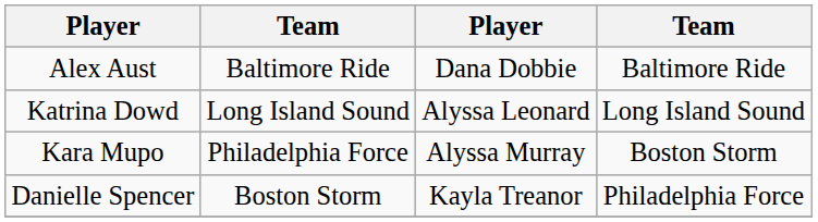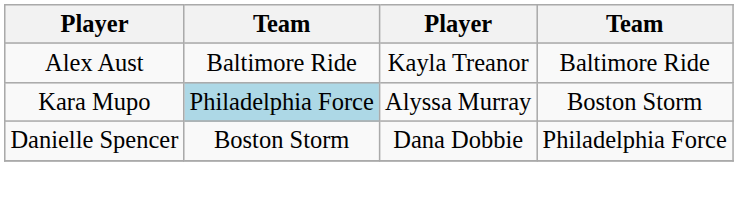Alex Aust | column 3: Dana Dobbie -> Kayla Treanor
- row: Katrina Dowd | Long Island Sound | Alyssa Leonard | Long Island Sound
Kara Mupo | column 2: no background -> lightblue background
Danielle Spencer | column 3: Kayla Treanor -> Dana Dobbie
